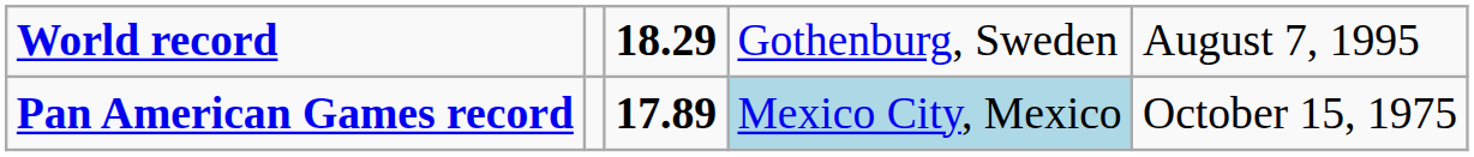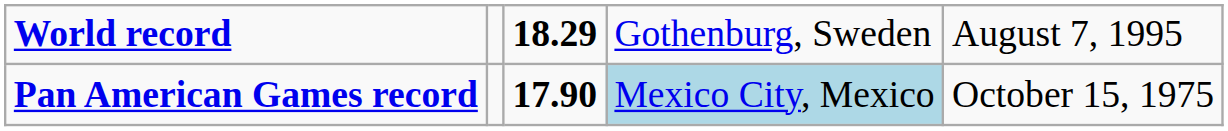Pan American Games record | column 3: 17.89 -> 17.90
